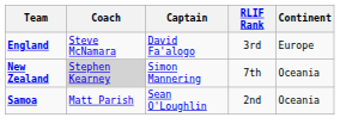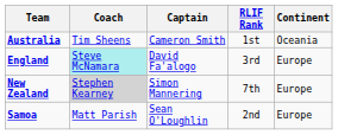+ row: Australia | Tim Sheens | Cameron Smith | 1st | Oceania
England | Coach: no background -> paleturquoise background
New Zealand | Continent: Oceania -> Europe
Samoa | Continent: Oceania -> Europe
